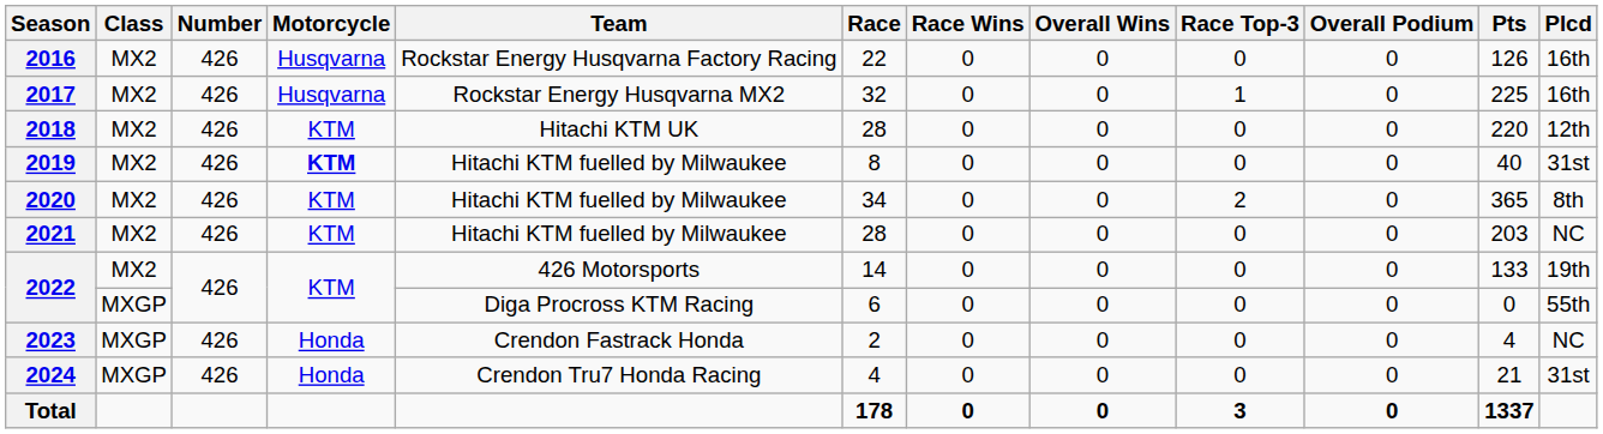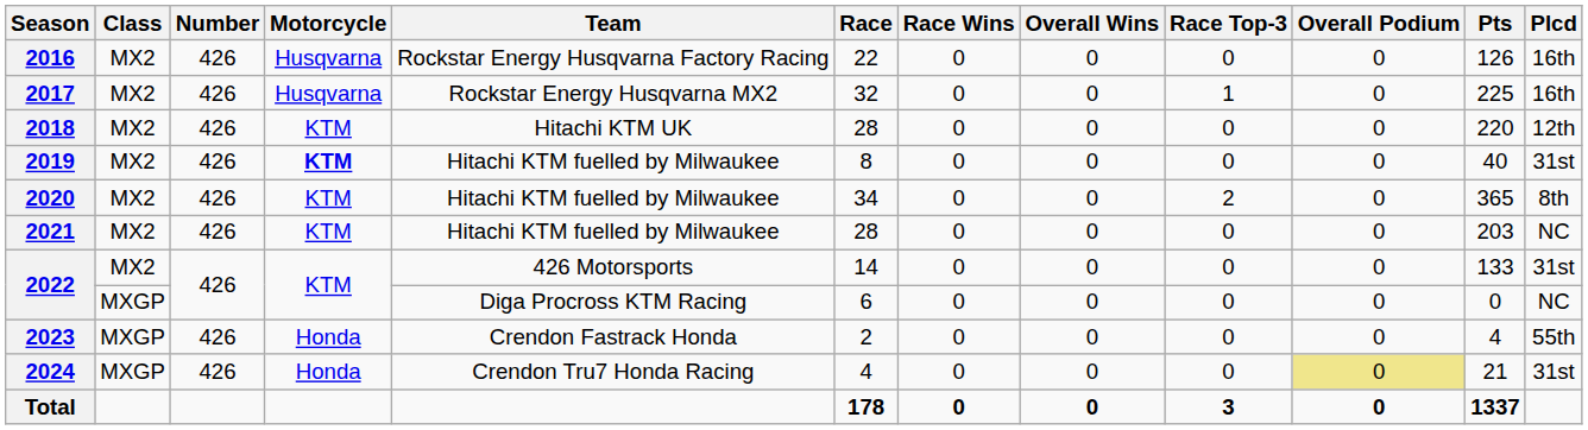2022 / MX2 | Plcd: 19th -> 31st
2022 / MXGP | Plcd: 55th -> NC
2023 | Plcd: NC -> 55th
2024 | Overall Podium: no background -> khaki background
